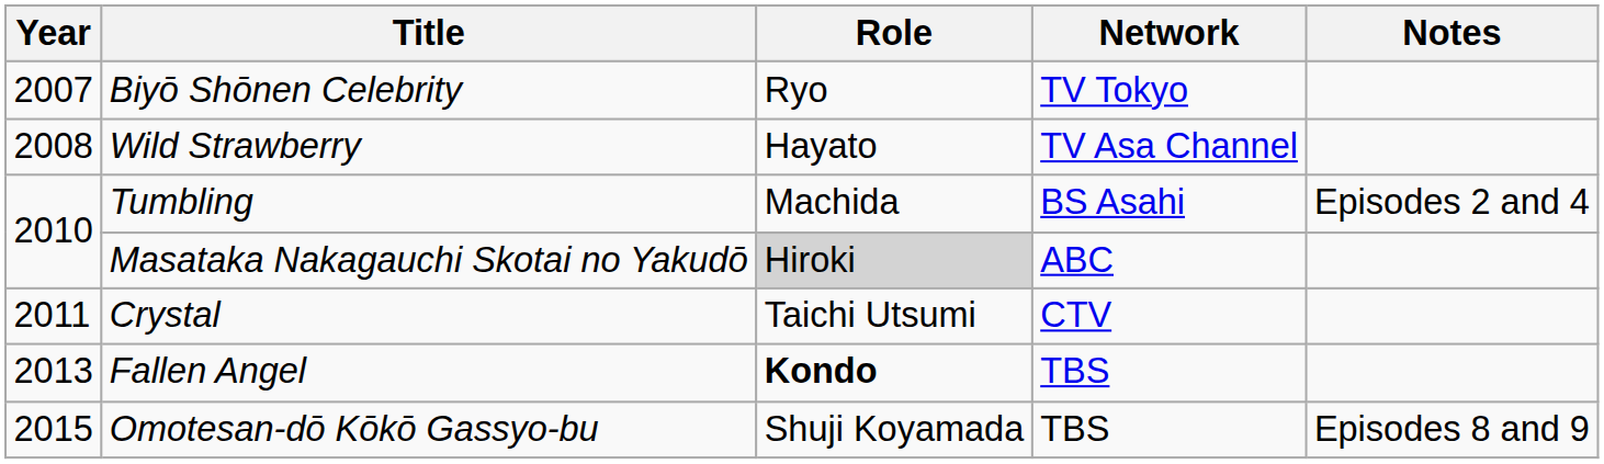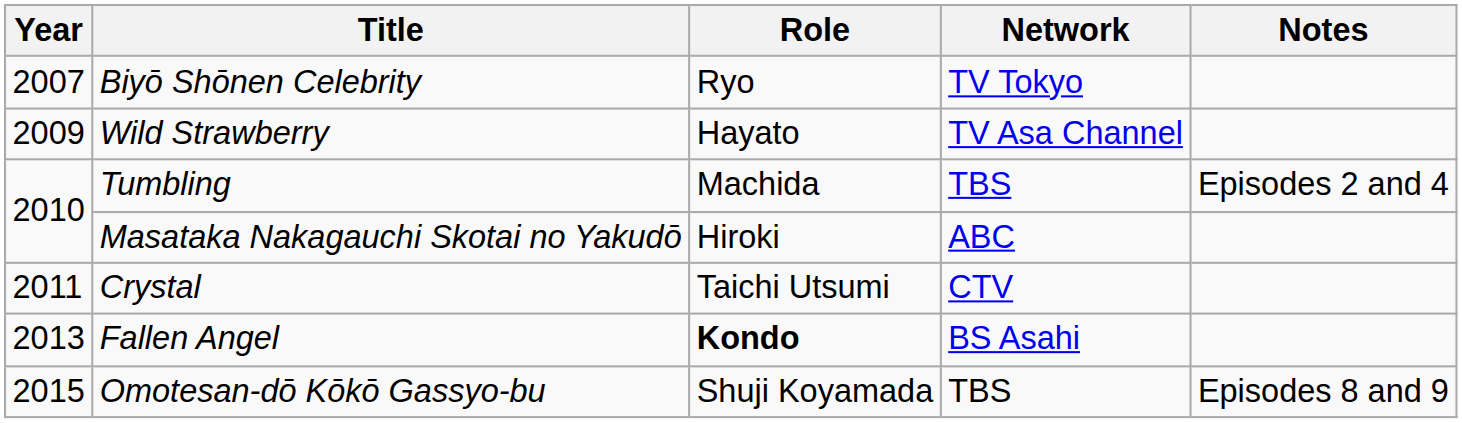Wild Strawberry | Year: 2008 -> 2009
Tumbling | Network: BS Asahi -> TBS
Masataka Nakagauchi Skotai no Yakudō | Role: lightgrey background -> no background
Fallen Angel | Network: TBS -> BS Asahi
